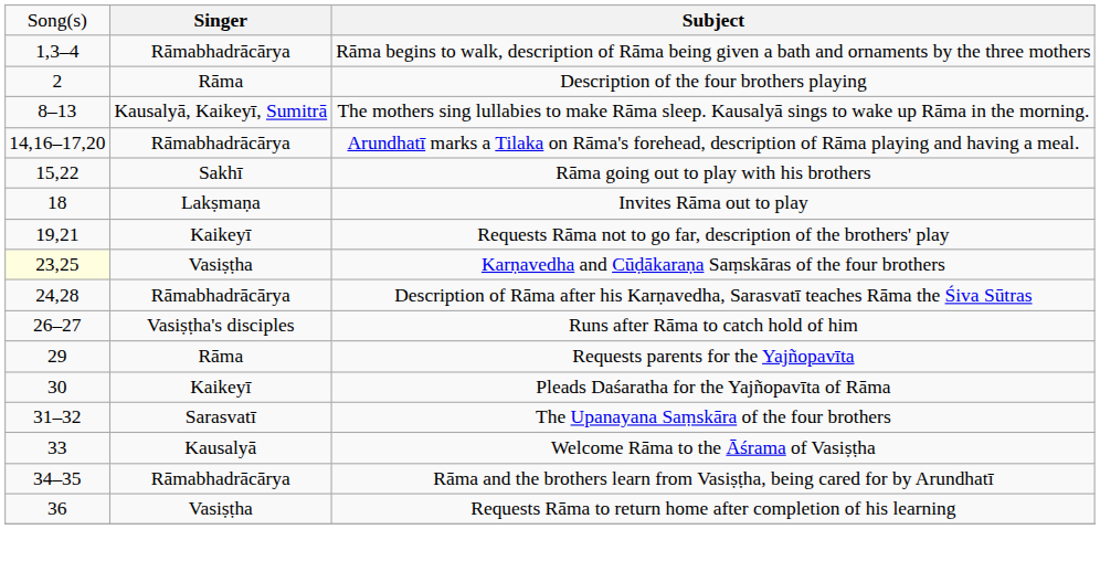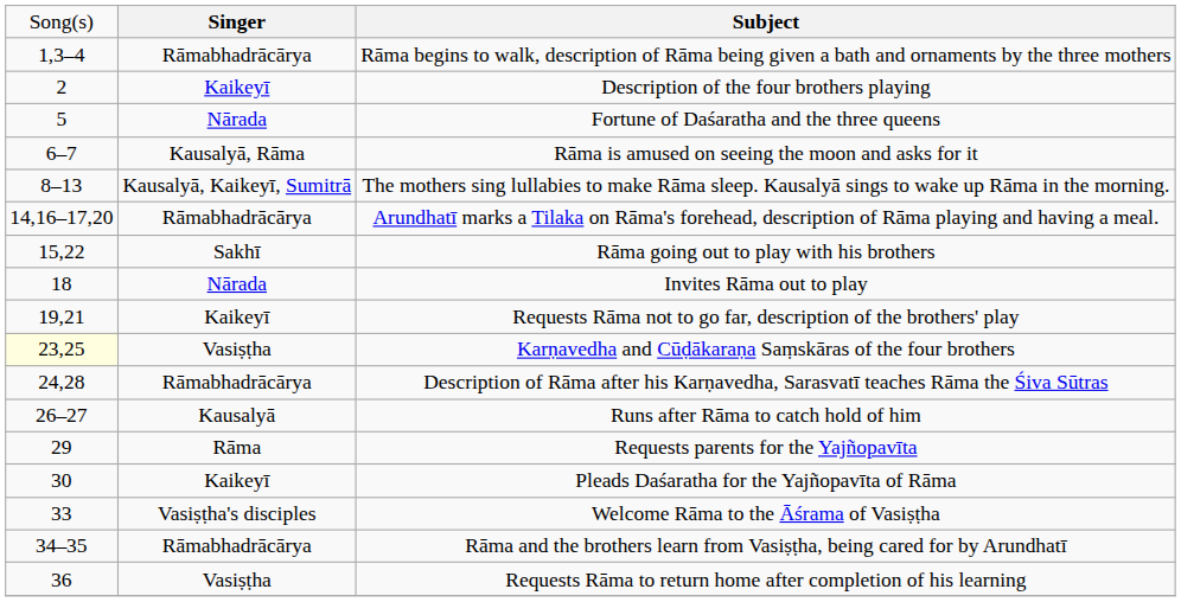Description of the four brothers playing | column 2: Rāma -> Kaikeyī
+ row: 5 | Nārada | Fortune of Daśaratha and the three queens
+ row: 6–7 | Kausalyā, Rāma | Rāma is amused on seeing the moon and asks for it
Invites Rāma out to play | column 2: Lakṣmaṇa -> Nārada
Runs after Rāma to catch hold of him | column 2: Vasiṣṭha's disciples -> Kausalyā
- row: 31–32 | Sarasvatī | The Upanayana Saṃskāra of the four brothers
Welcome Rāma to the Āśrama of Vasiṣṭha | column 2: Kausalyā -> Vasiṣṭha's disciples
